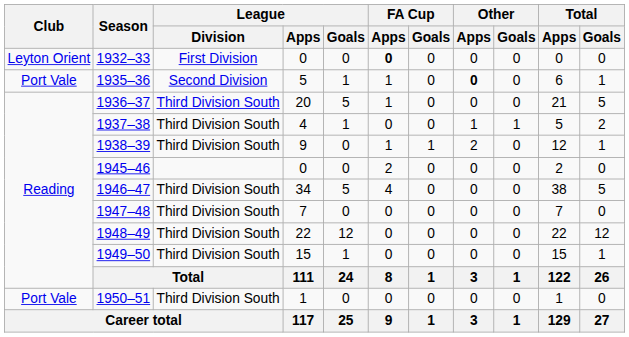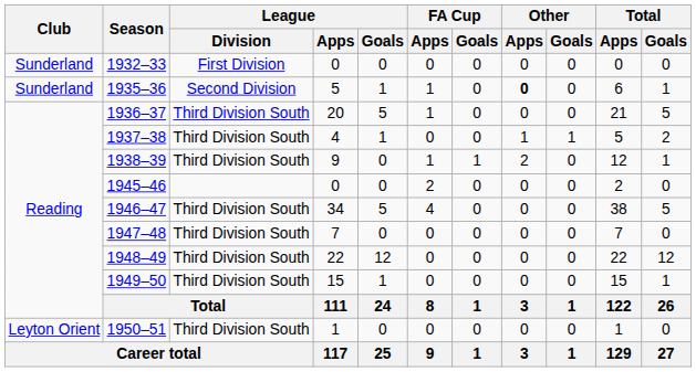1932–33 | Club: Leyton Orient -> Sunderland
1932–33 | FA Cup / Apps: bold -> normal
1935–36 | Club: Port Vale -> Sunderland
1950–51 | Club: Port Vale -> Leyton Orient
